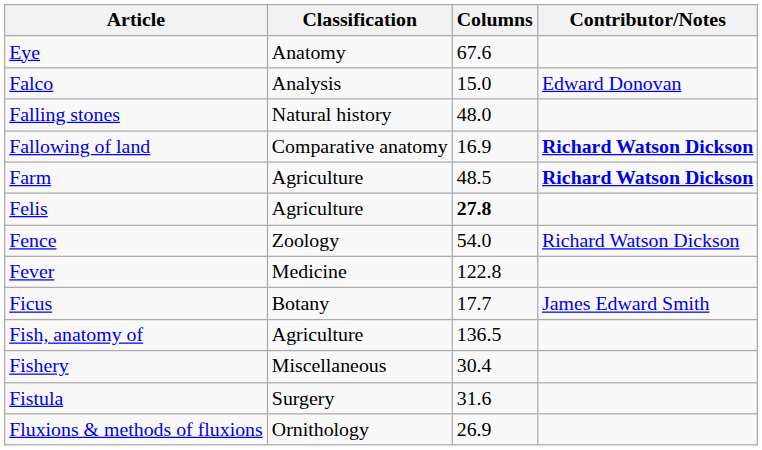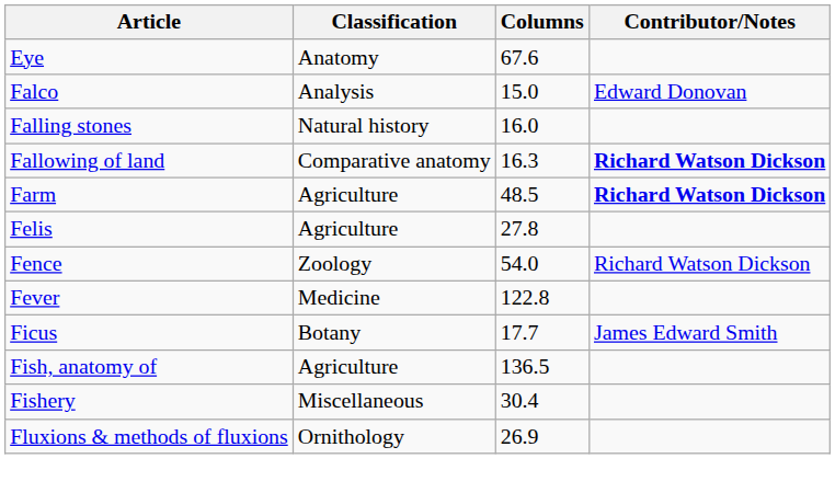Falling stones | Columns: 48.0 -> 16.0
Fallowing of land | Columns: 16.9 -> 16.3
Felis | Columns: bold -> normal
- row: Fistula | Surgery | 31.6
